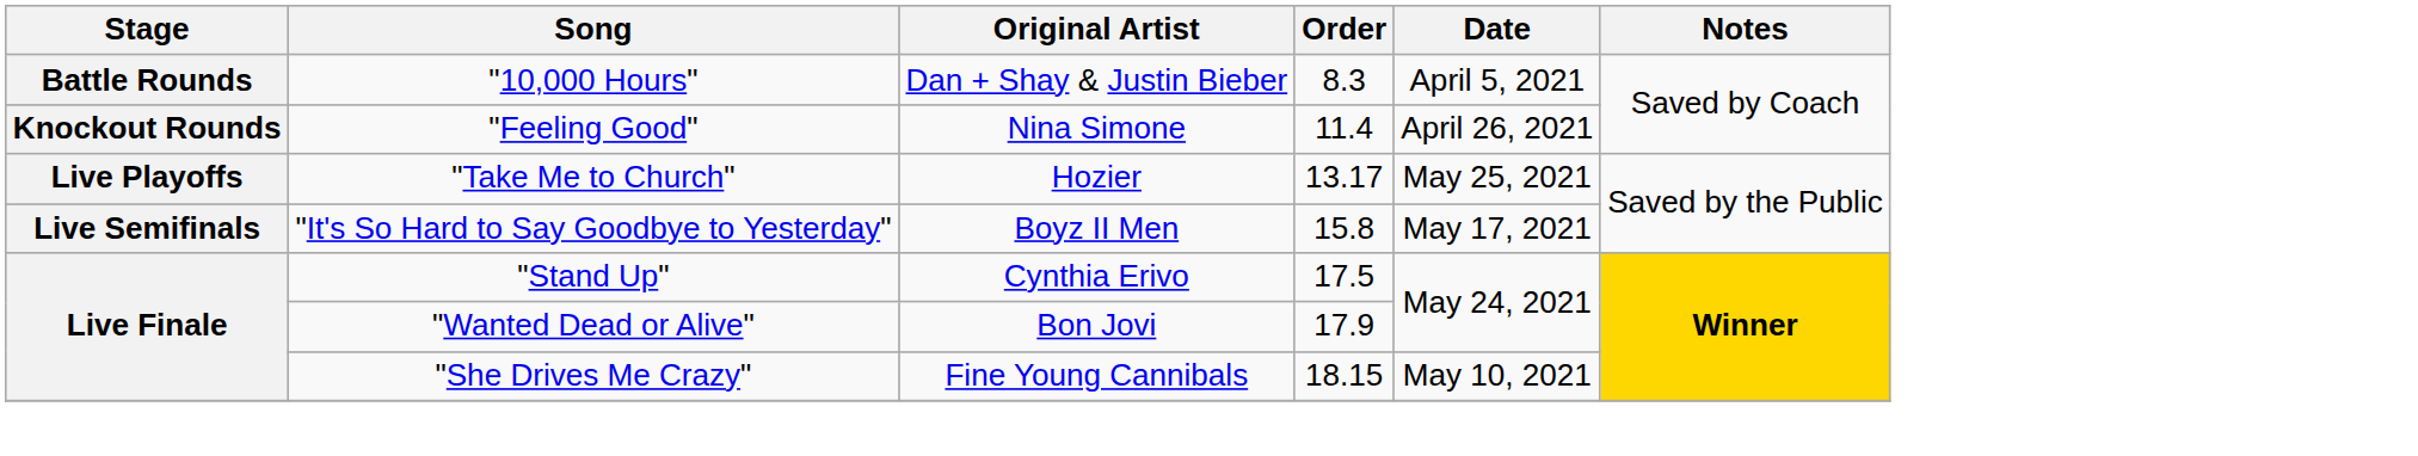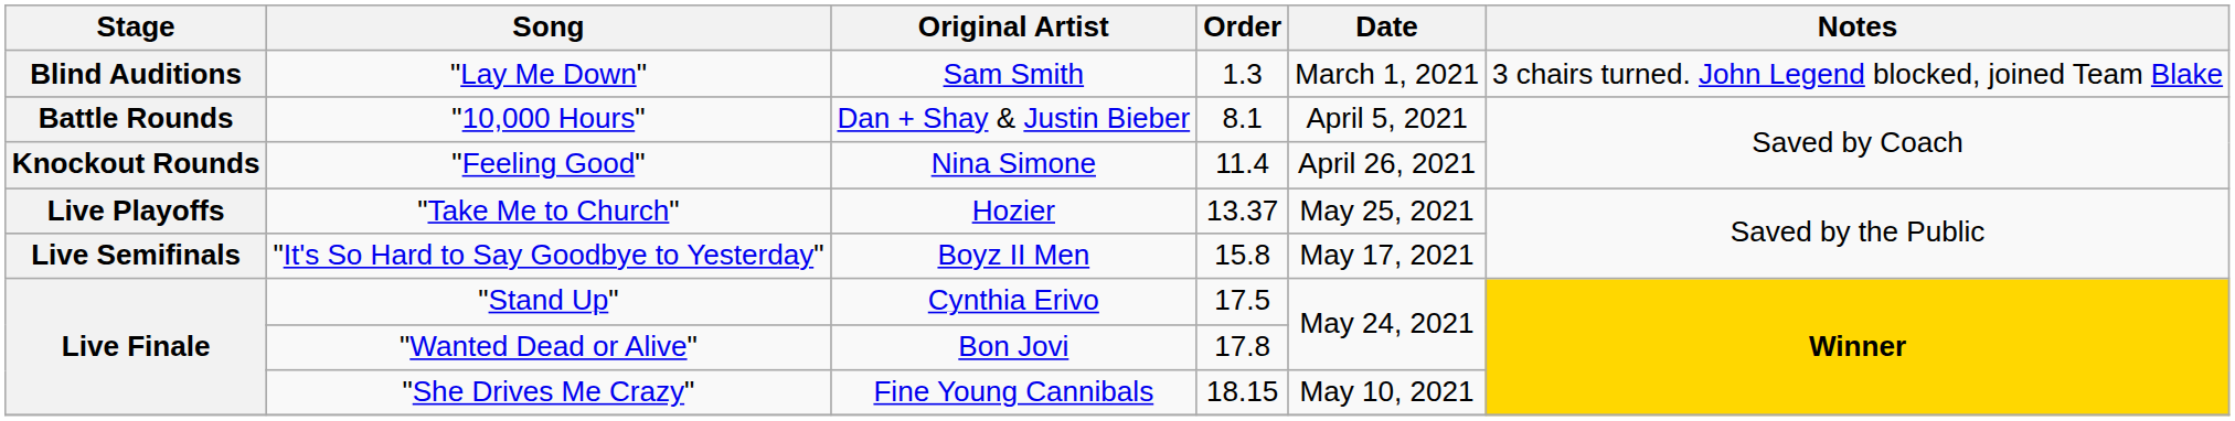+ row: Blind Auditions | "Lay Me Down" | Sam Smith | 1.3 | March 1, 2021 | 3 chairs turned. John Legend blocked, joined Team Blake
"10,000 Hours" | Order: 8.3 -> 8.1
"Take Me to Church" | Order: 13.17 -> 13.37
"Wanted Dead or Alive" | Order: 17.9 -> 17.8
